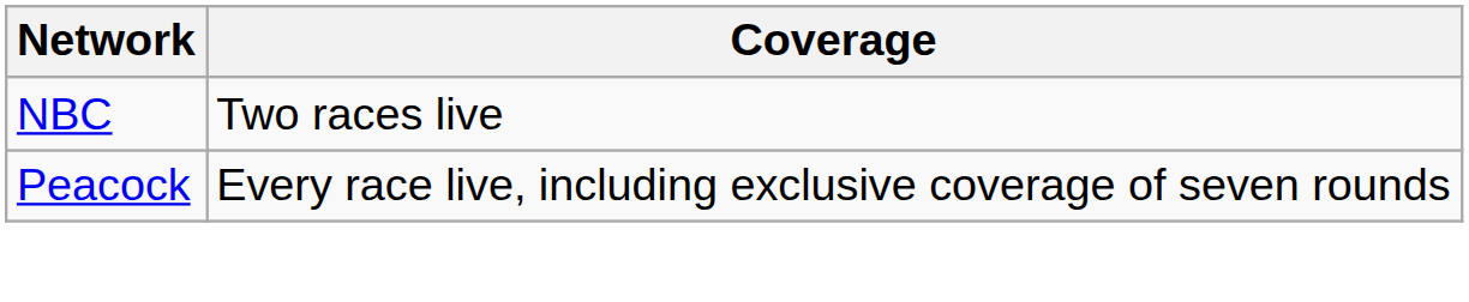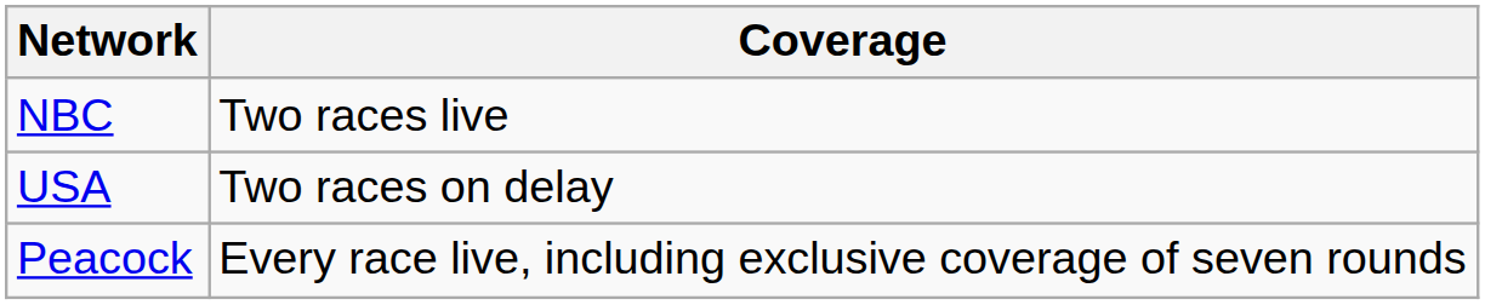+ row: USA | Two races on delay
